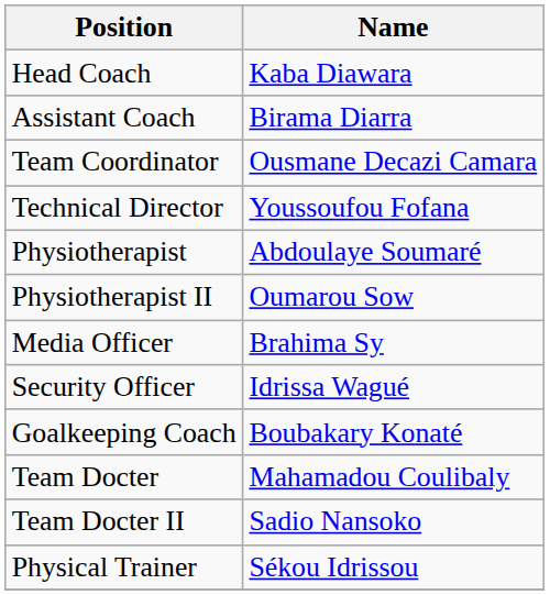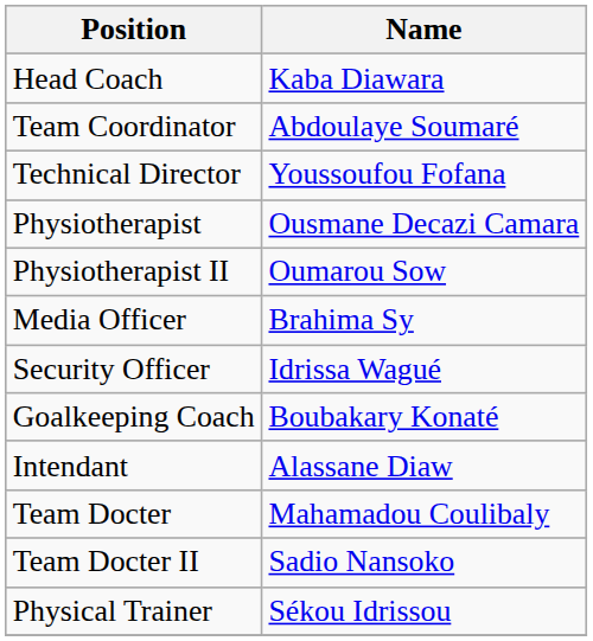- row: Assistant Coach | Birama Diarra
Team Coordinator | Name: Ousmane Decazi Camara -> Abdoulaye Soumaré
Physiotherapist | Name: Abdoulaye Soumaré -> Ousmane Decazi Camara
+ row: Intendant | Alassane Diaw
